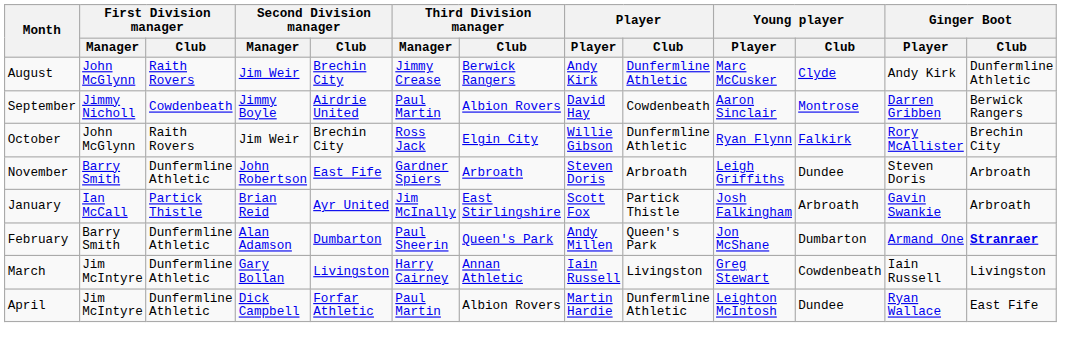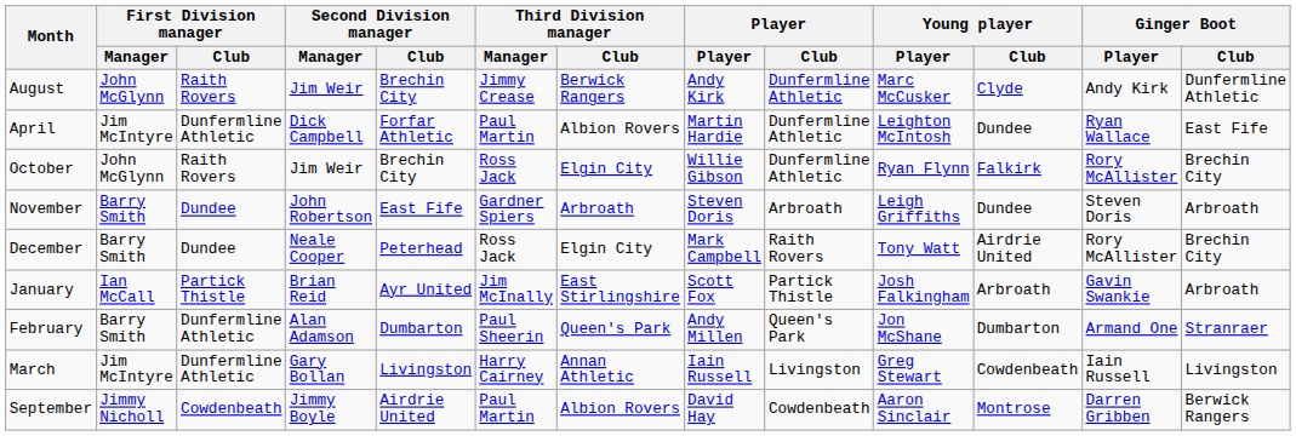rows swapped: September <-> April
November | First Division manager / Club: Dunfermline Athletic -> Dundee
+ row: December | Barry Smith | Dundee | Neale Cooper | Peterhead | Ross Jack | Elgin City | Mark Campbell | Raith Rovers | Tony Watt | Airdrie United | Rory McAllister | Brechin City
February | Ginger Boot / Club: bold -> normal
